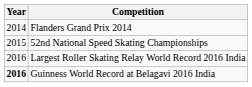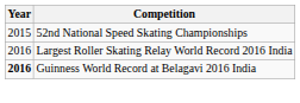- row: 2014 | Flanders Grand Prix 2014
